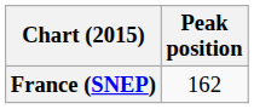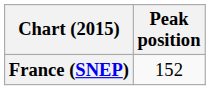France (SNEP) | Peak position: 162 -> 152
